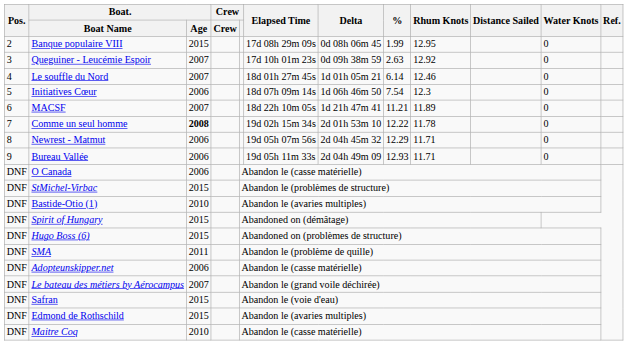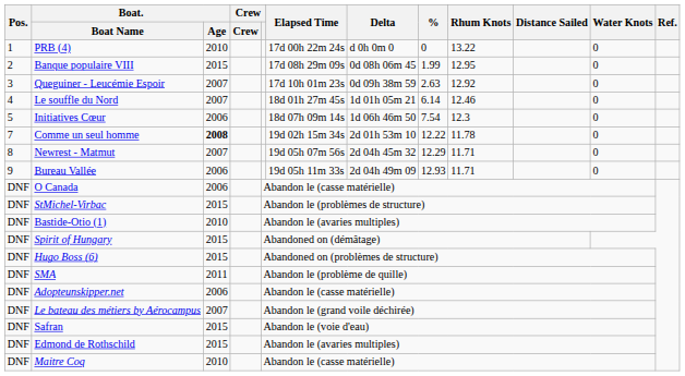+ row: 1 | PRB (4) | 2010 | 17d 00h 22m 24s | d 0h 0m 0 | 0 | 13.22 | 0
- row: 6 | MACSF | 2007 | 18d 22h 10m 05s | 1d 21h 47m 41 | 11.21 | 11.89 | 0
Newrest - Matmut | Boat. / Age: 2006 -> 2007
